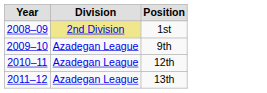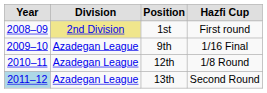+ column: Hazfi Cup | First round | 1/16 Final | 1/8 Round | Second Round
13th | Year: no background -> lightblue background
